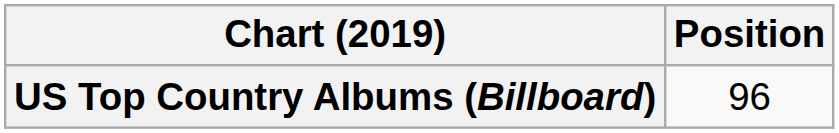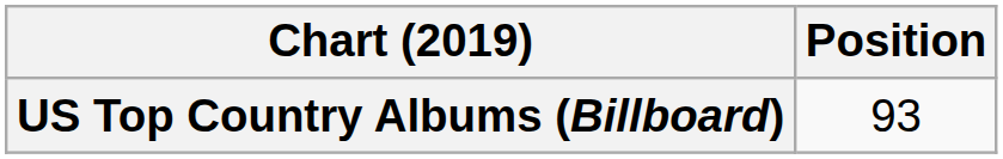US Top Country Albums (Billboard) | Position: 96 -> 93
